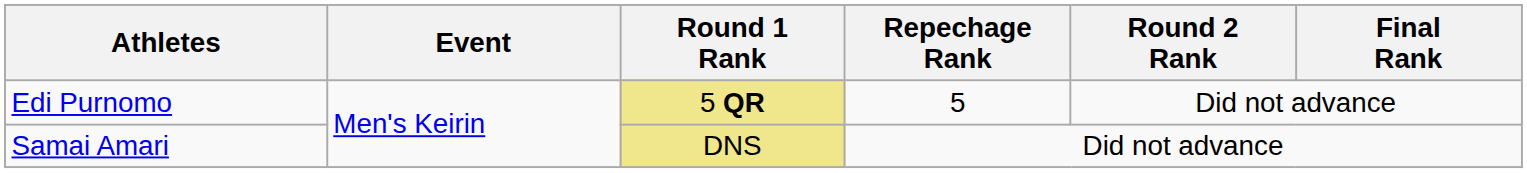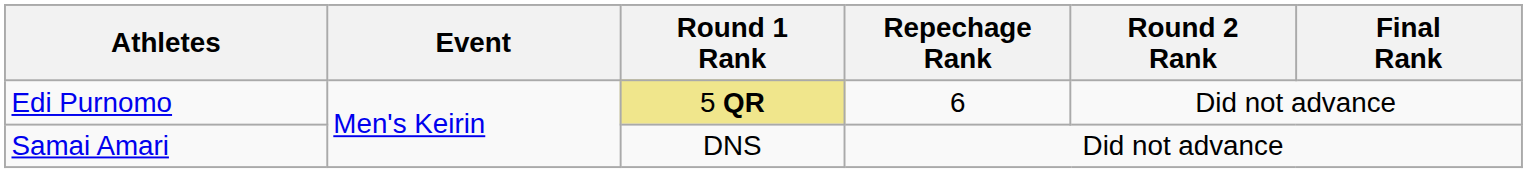Edi Purnomo | Repechage Rank: 5 -> 6
Samai Amari | Round 1 Rank: khaki background -> no background
